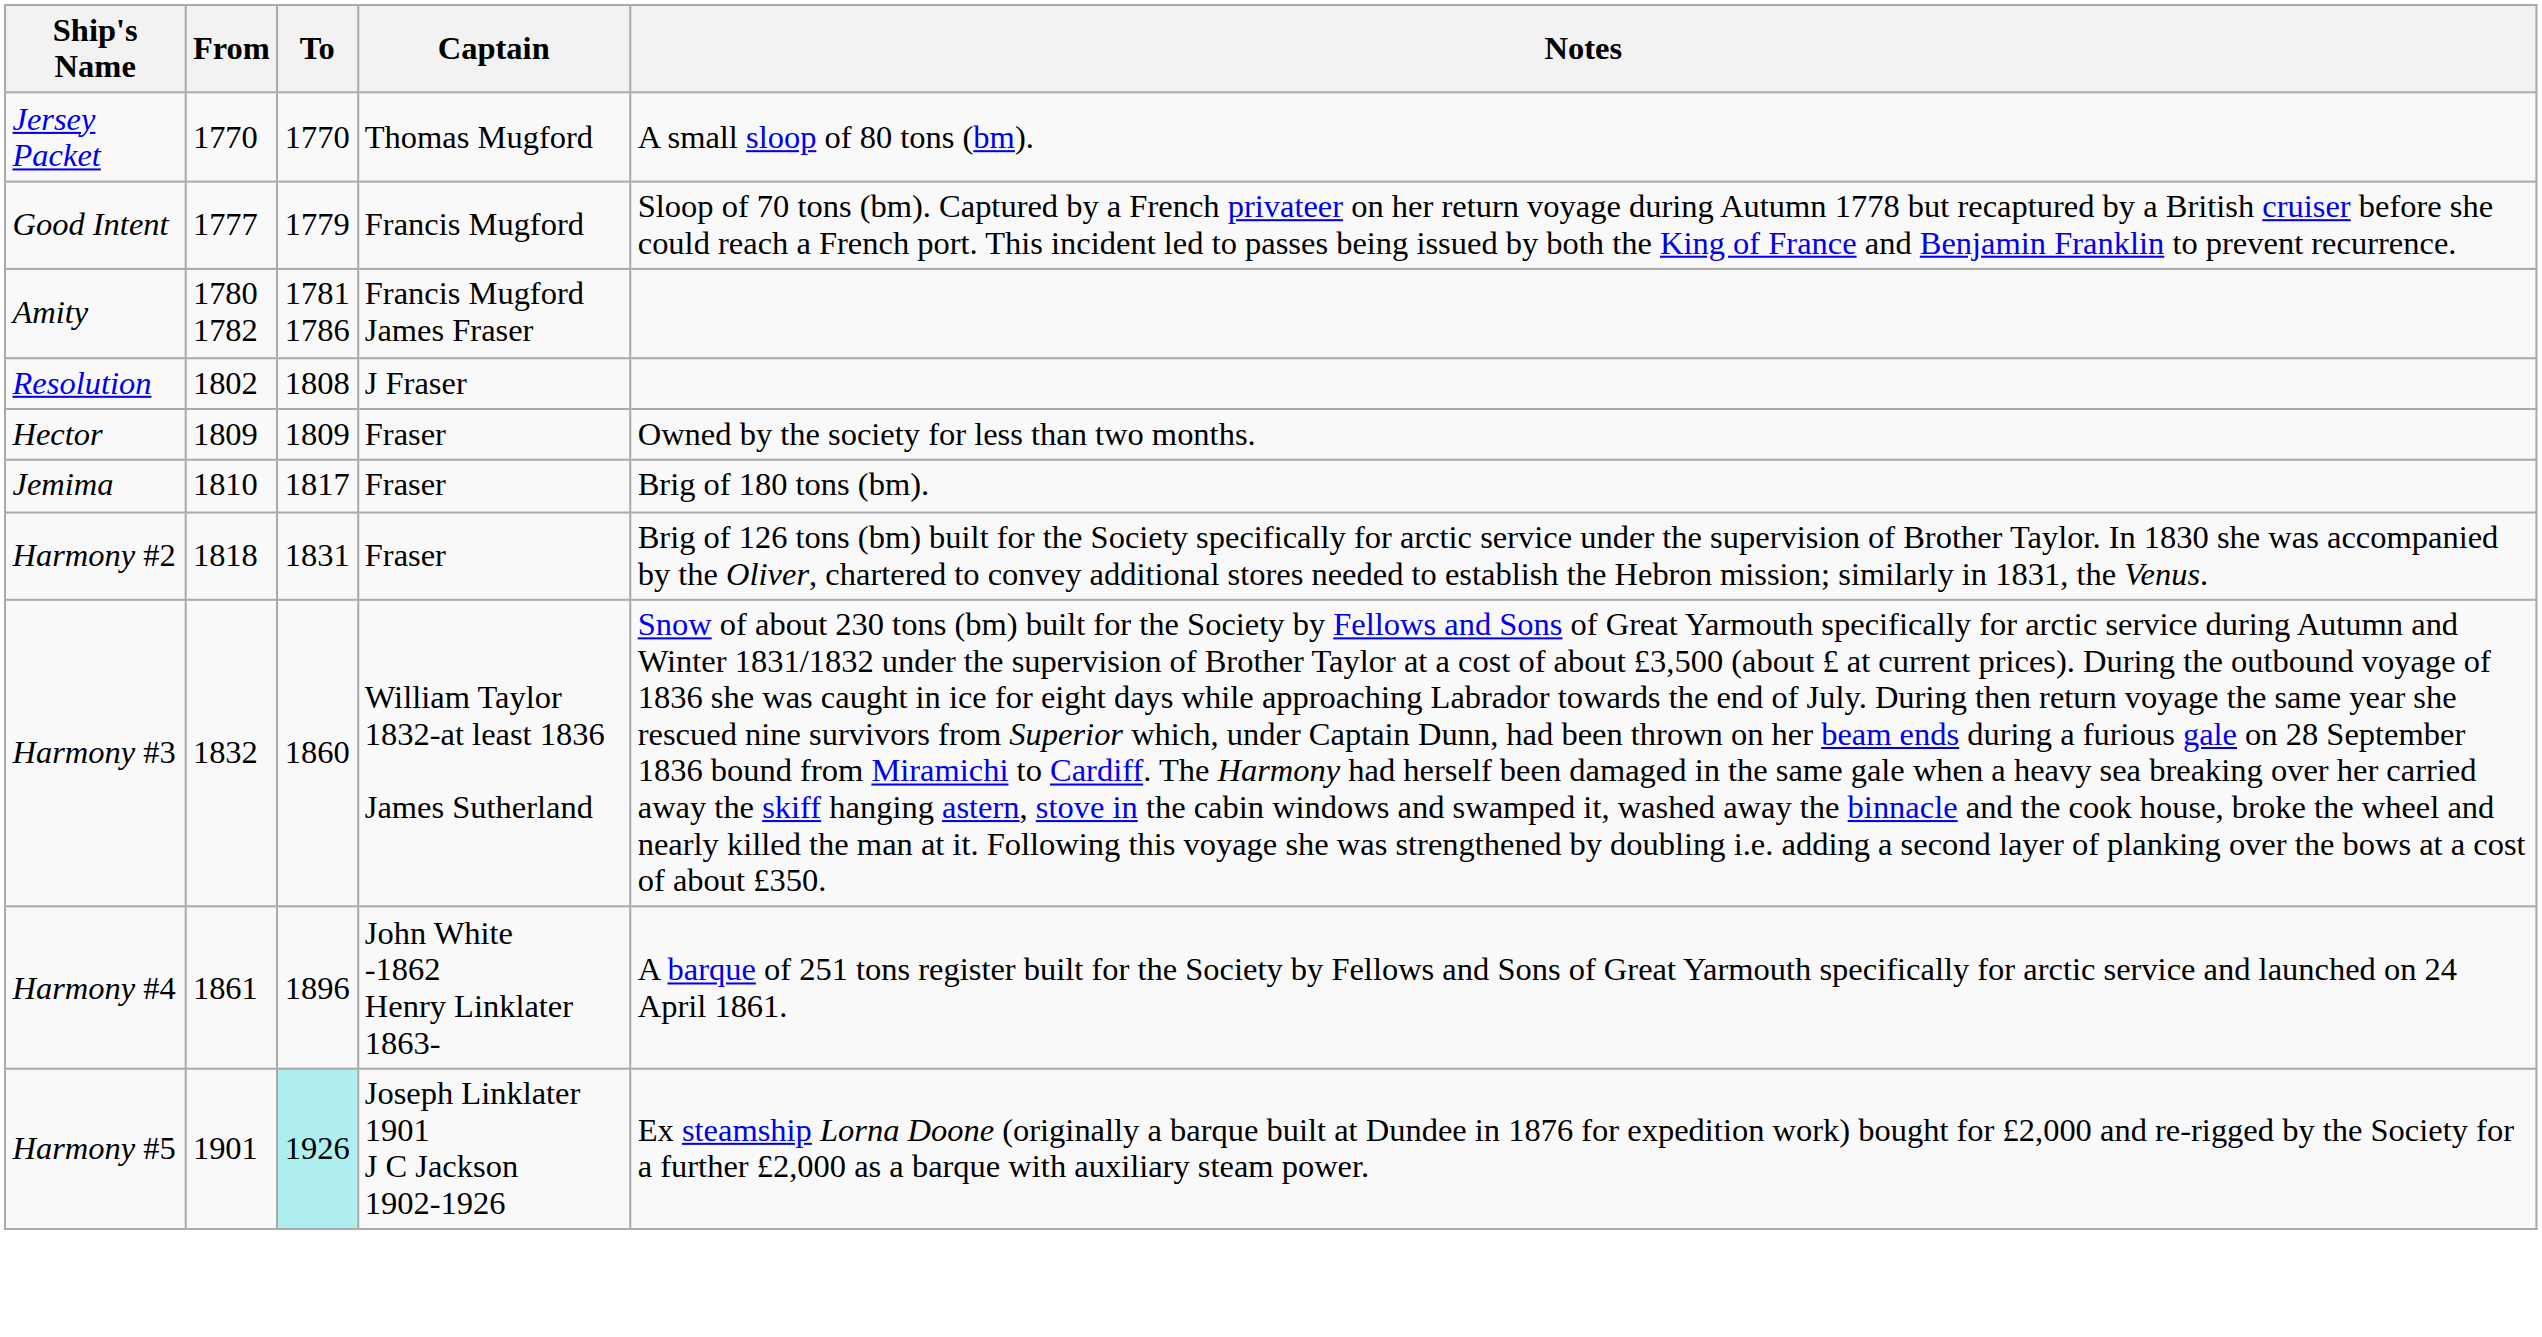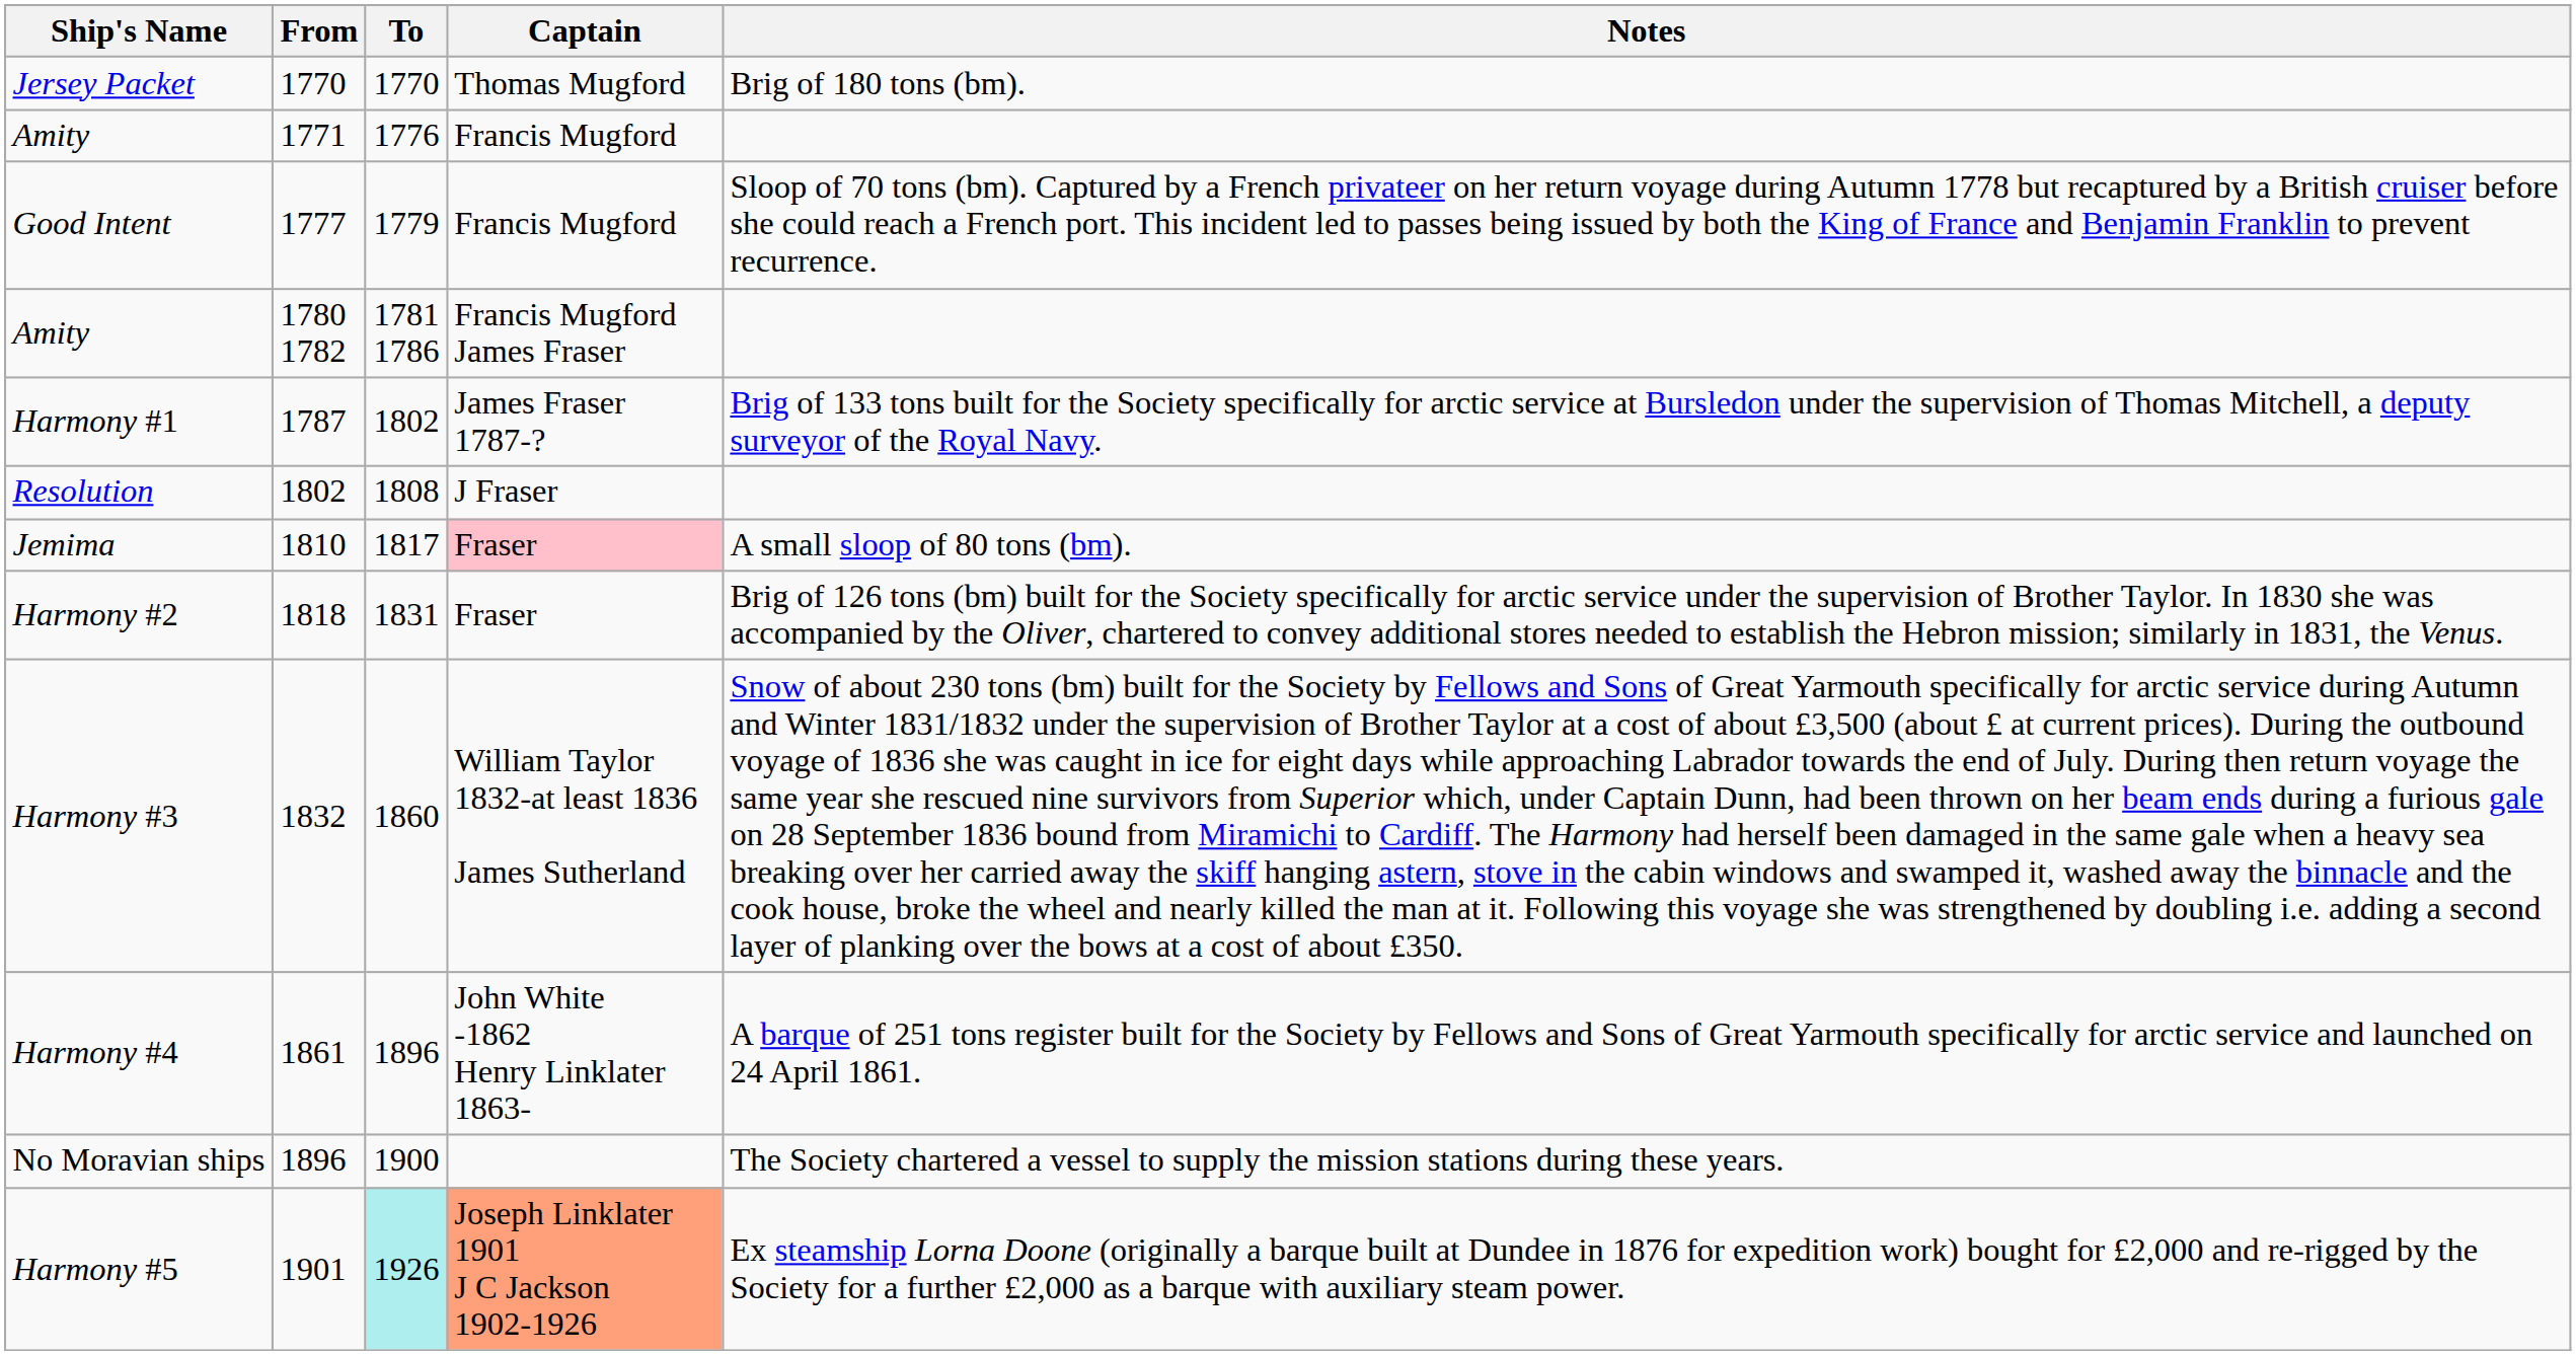Jersey Packet | Notes: A small sloop of 80 tons (bm). -> Brig of 180 tons (bm).
+ row: Amity | 1771 | 1776 | Francis Mugford
+ row: Harmony #1 | 1787 | 1802 | James Fraser 1787‑? | Brig of 133 tons built for the Society specifically for arctic service at Bursledon under the supervision of Thomas Mitchell, a deputy surveyor of the Royal Navy.
- row: Hector | 1809 | 1809 | Fraser | Owned by the society for less than two months.
Jemima | Captain: no background -> pink background
Jemima | Notes: Brig of 180 tons (bm). -> A small sloop of 80 tons (bm).
+ row: No Moravian ships | 1896 | 1900 | The Society chartered a vessel to supply the mission stations during these years.
Harmony #5 | Captain: no background -> lightsalmon background
